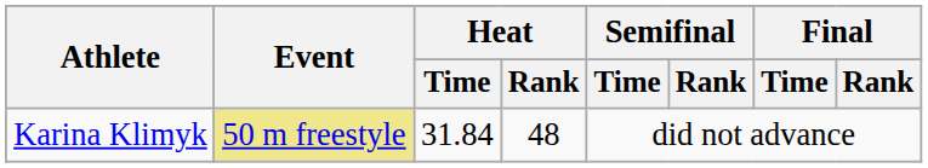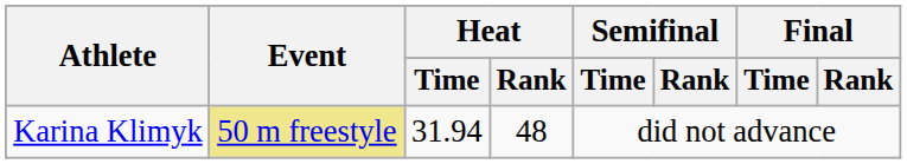Karina Klimyk | Heat / Time: 31.84 -> 31.94
